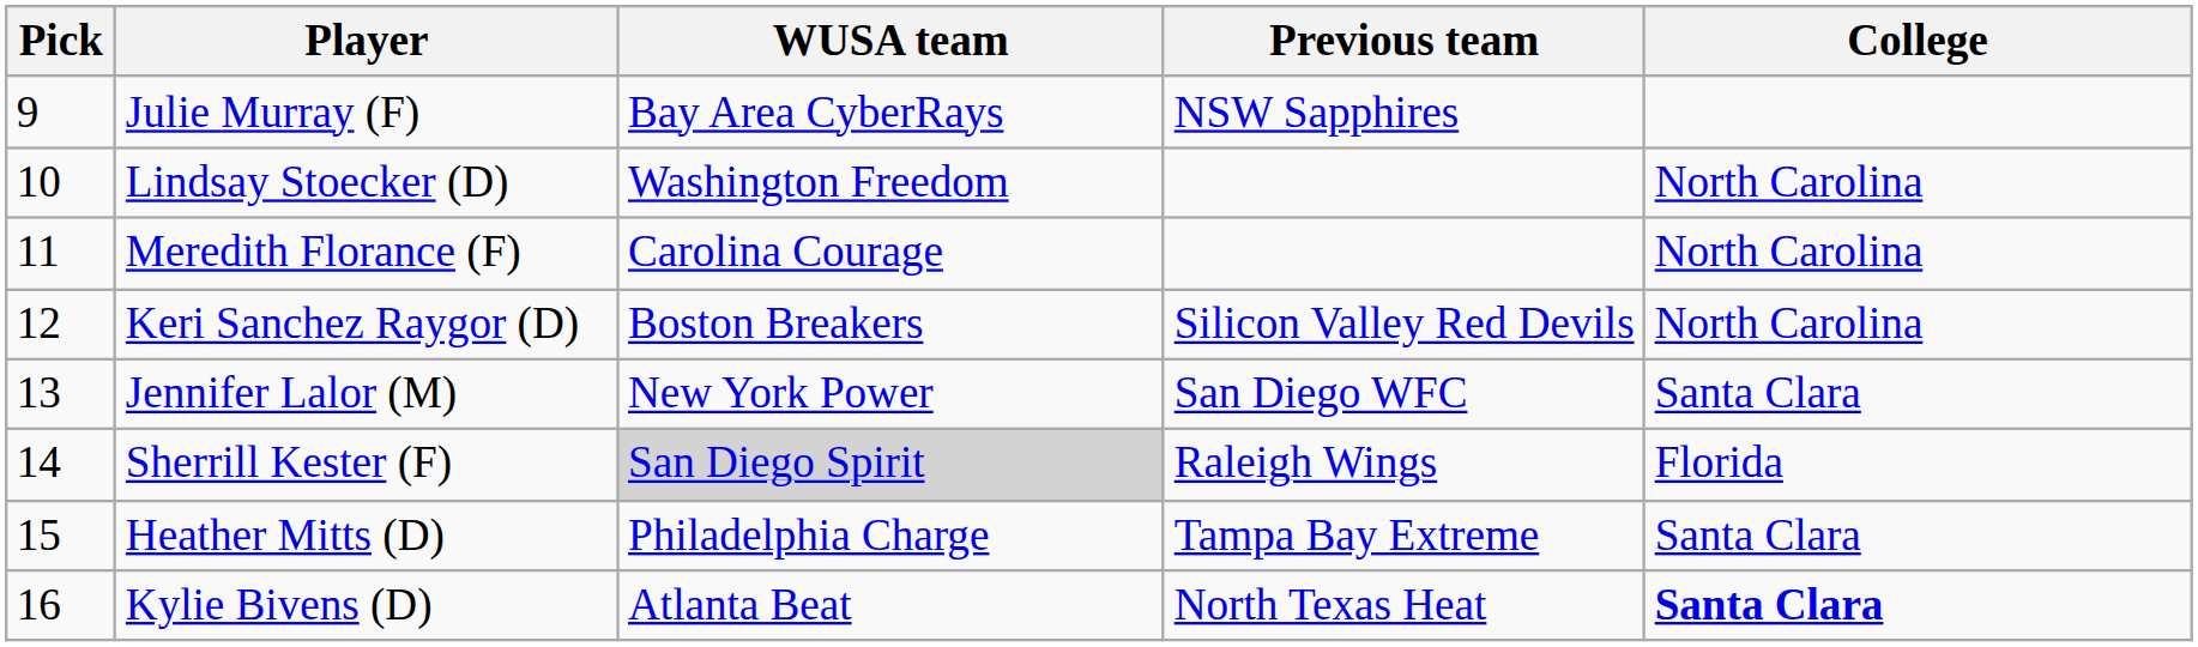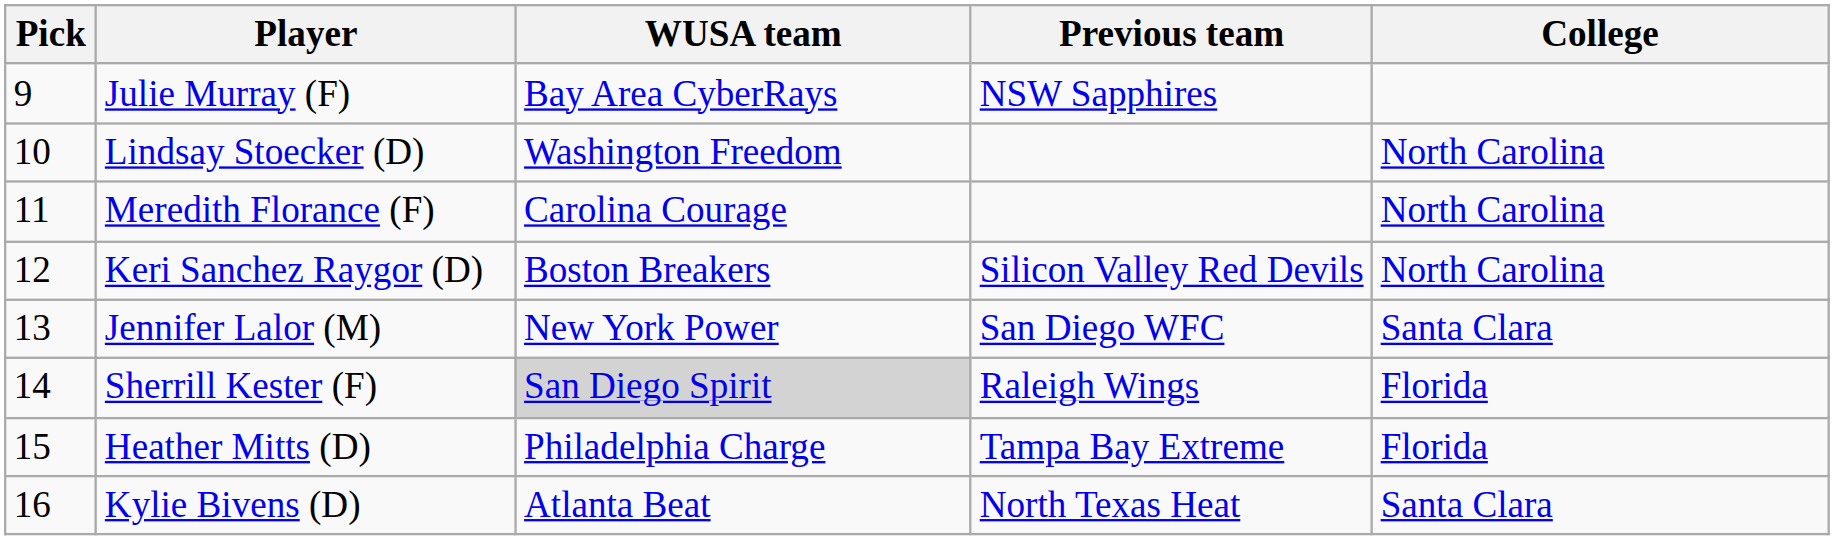Heather Mitts (D) | College: Santa Clara -> Florida
Kylie Bivens (D) | College: bold -> normal
